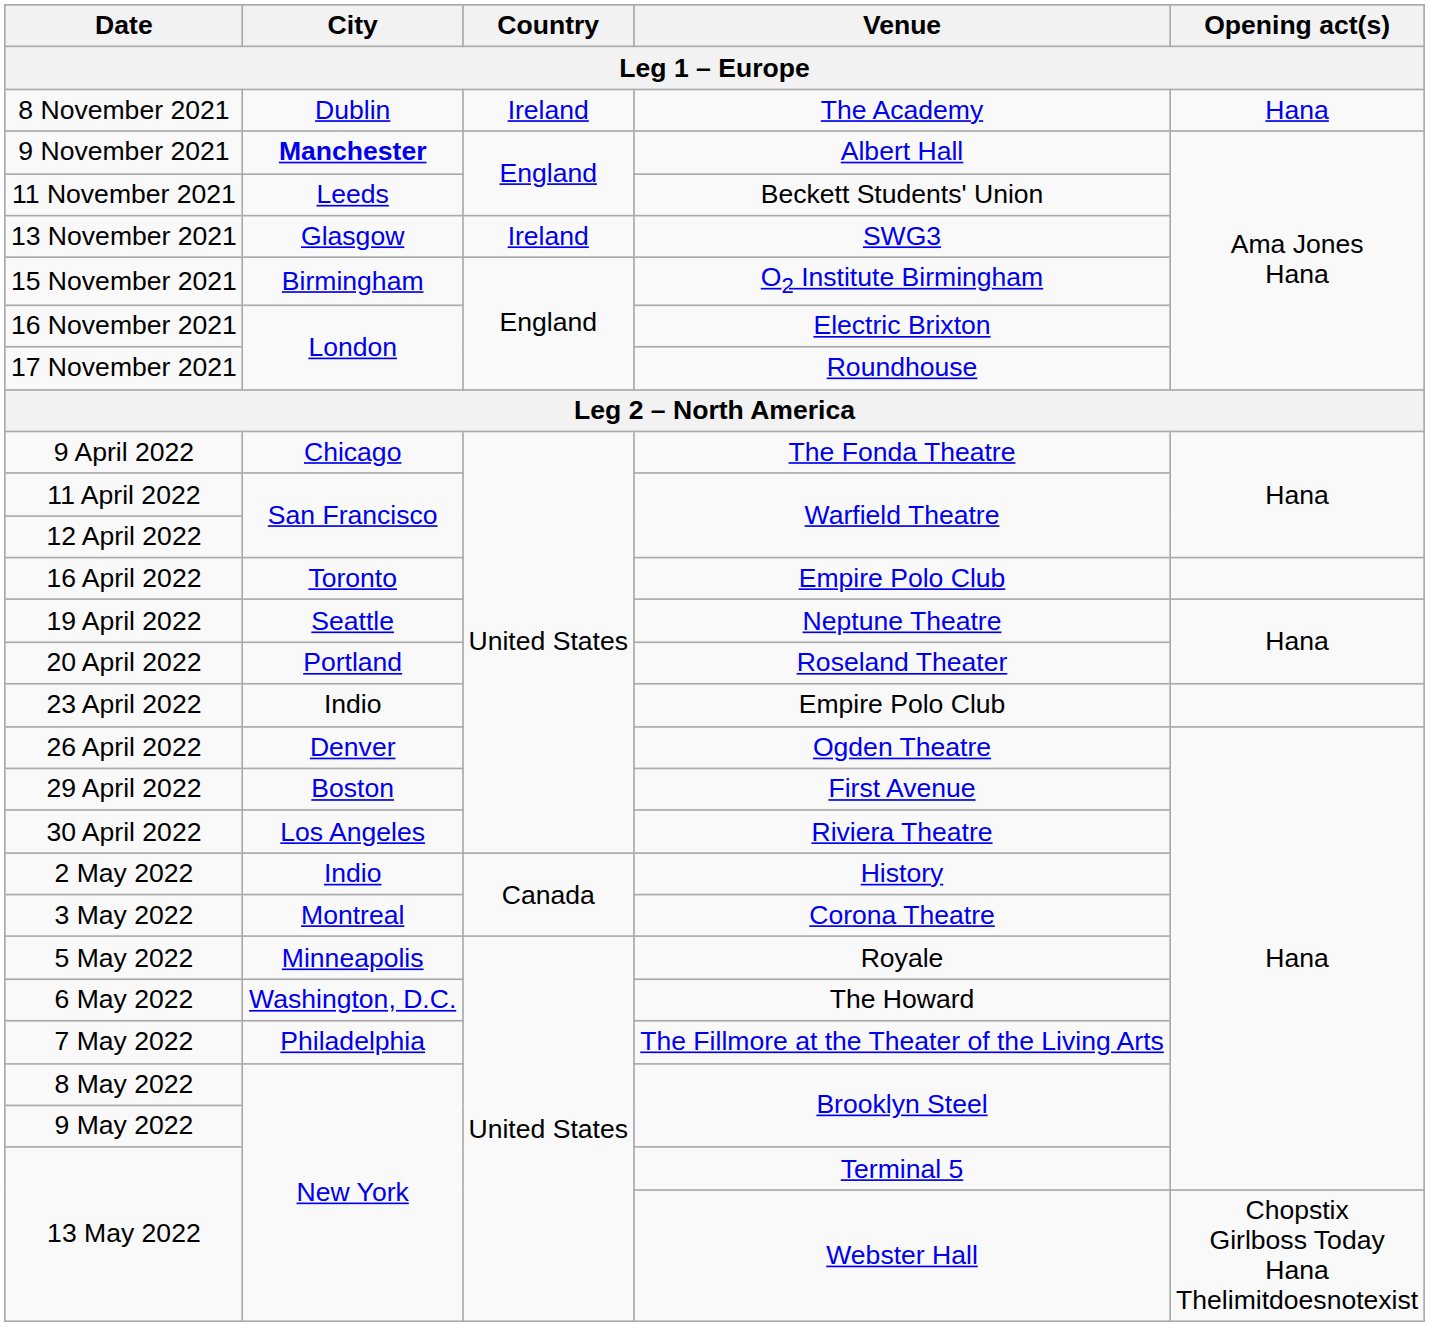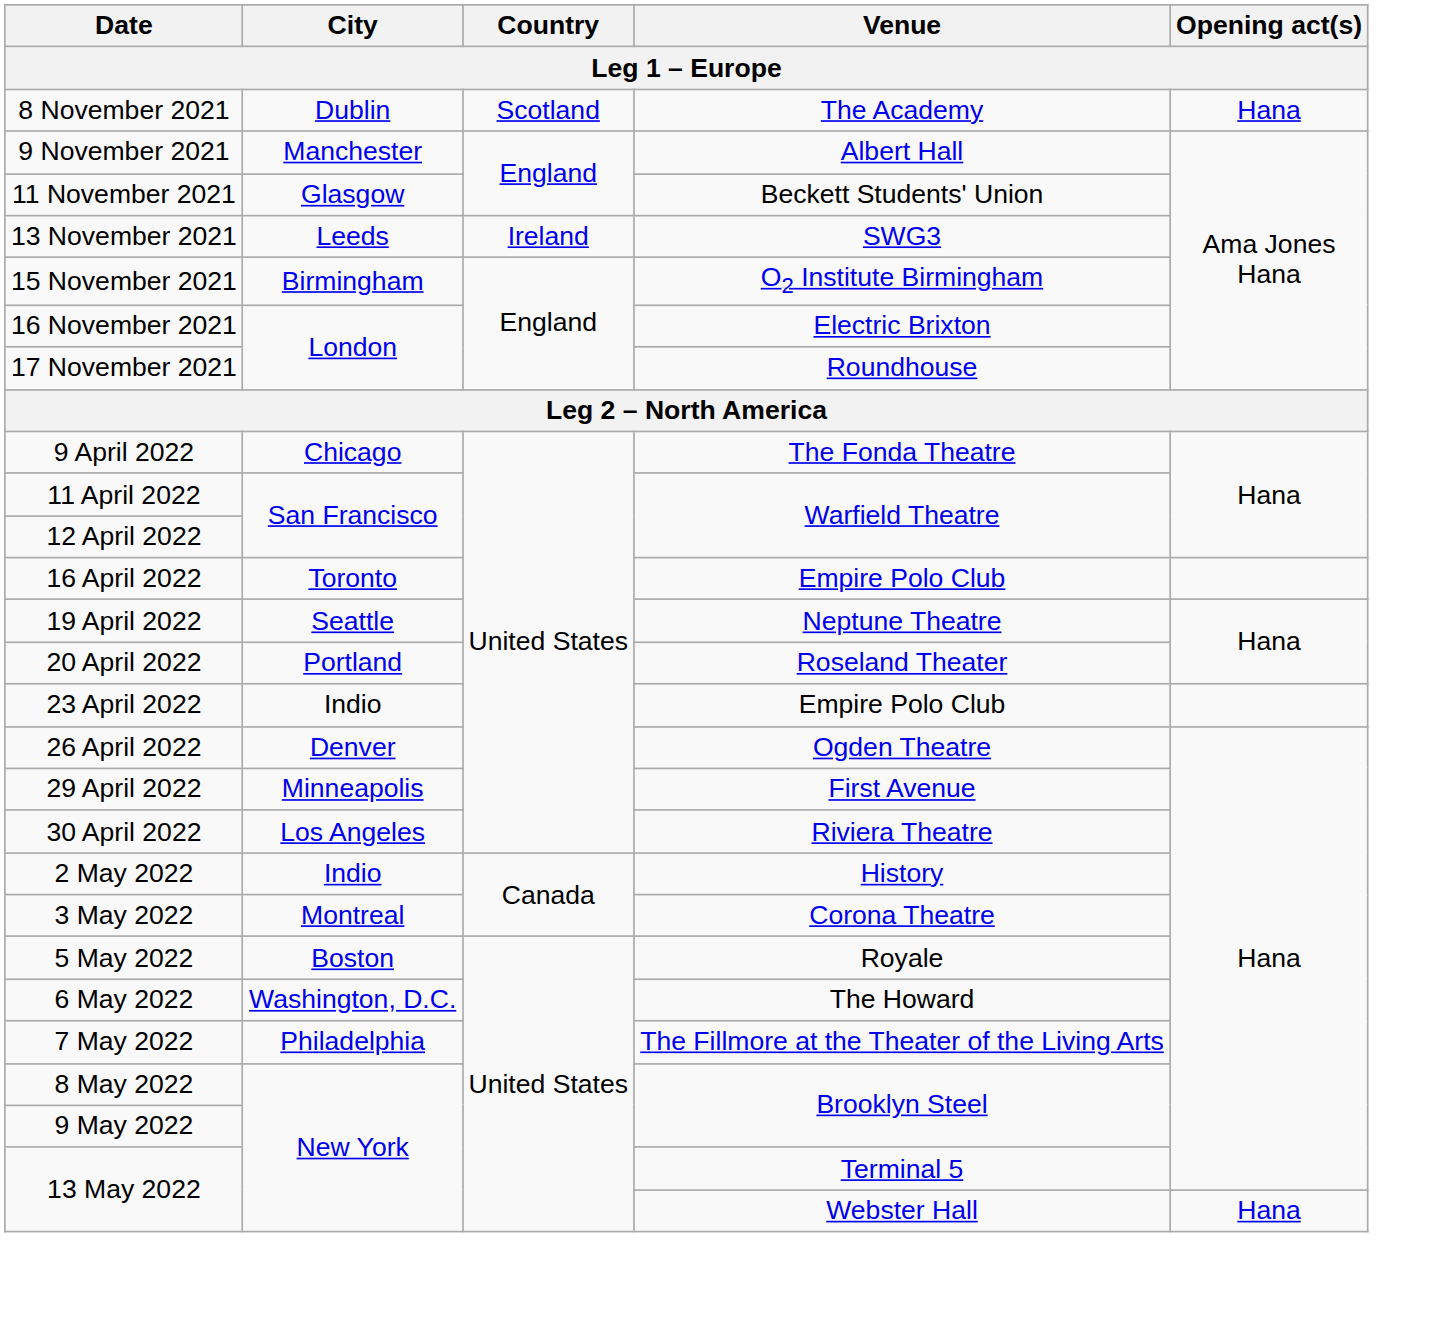8 November 2021 | Country: Ireland -> Scotland
9 November 2021 | City: bold -> normal
11 November 2021 | City: Leeds -> Glasgow
13 November 2021 | City: Glasgow -> Leeds
29 April 2022 | City: Boston -> Minneapolis
5 May 2022 | City: Minneapolis -> Boston
13 May 2022 / Webster Hall | Opening act(s): Chopstix Girlboss Today Hana Thelimitdoesnotexist -> Hana
